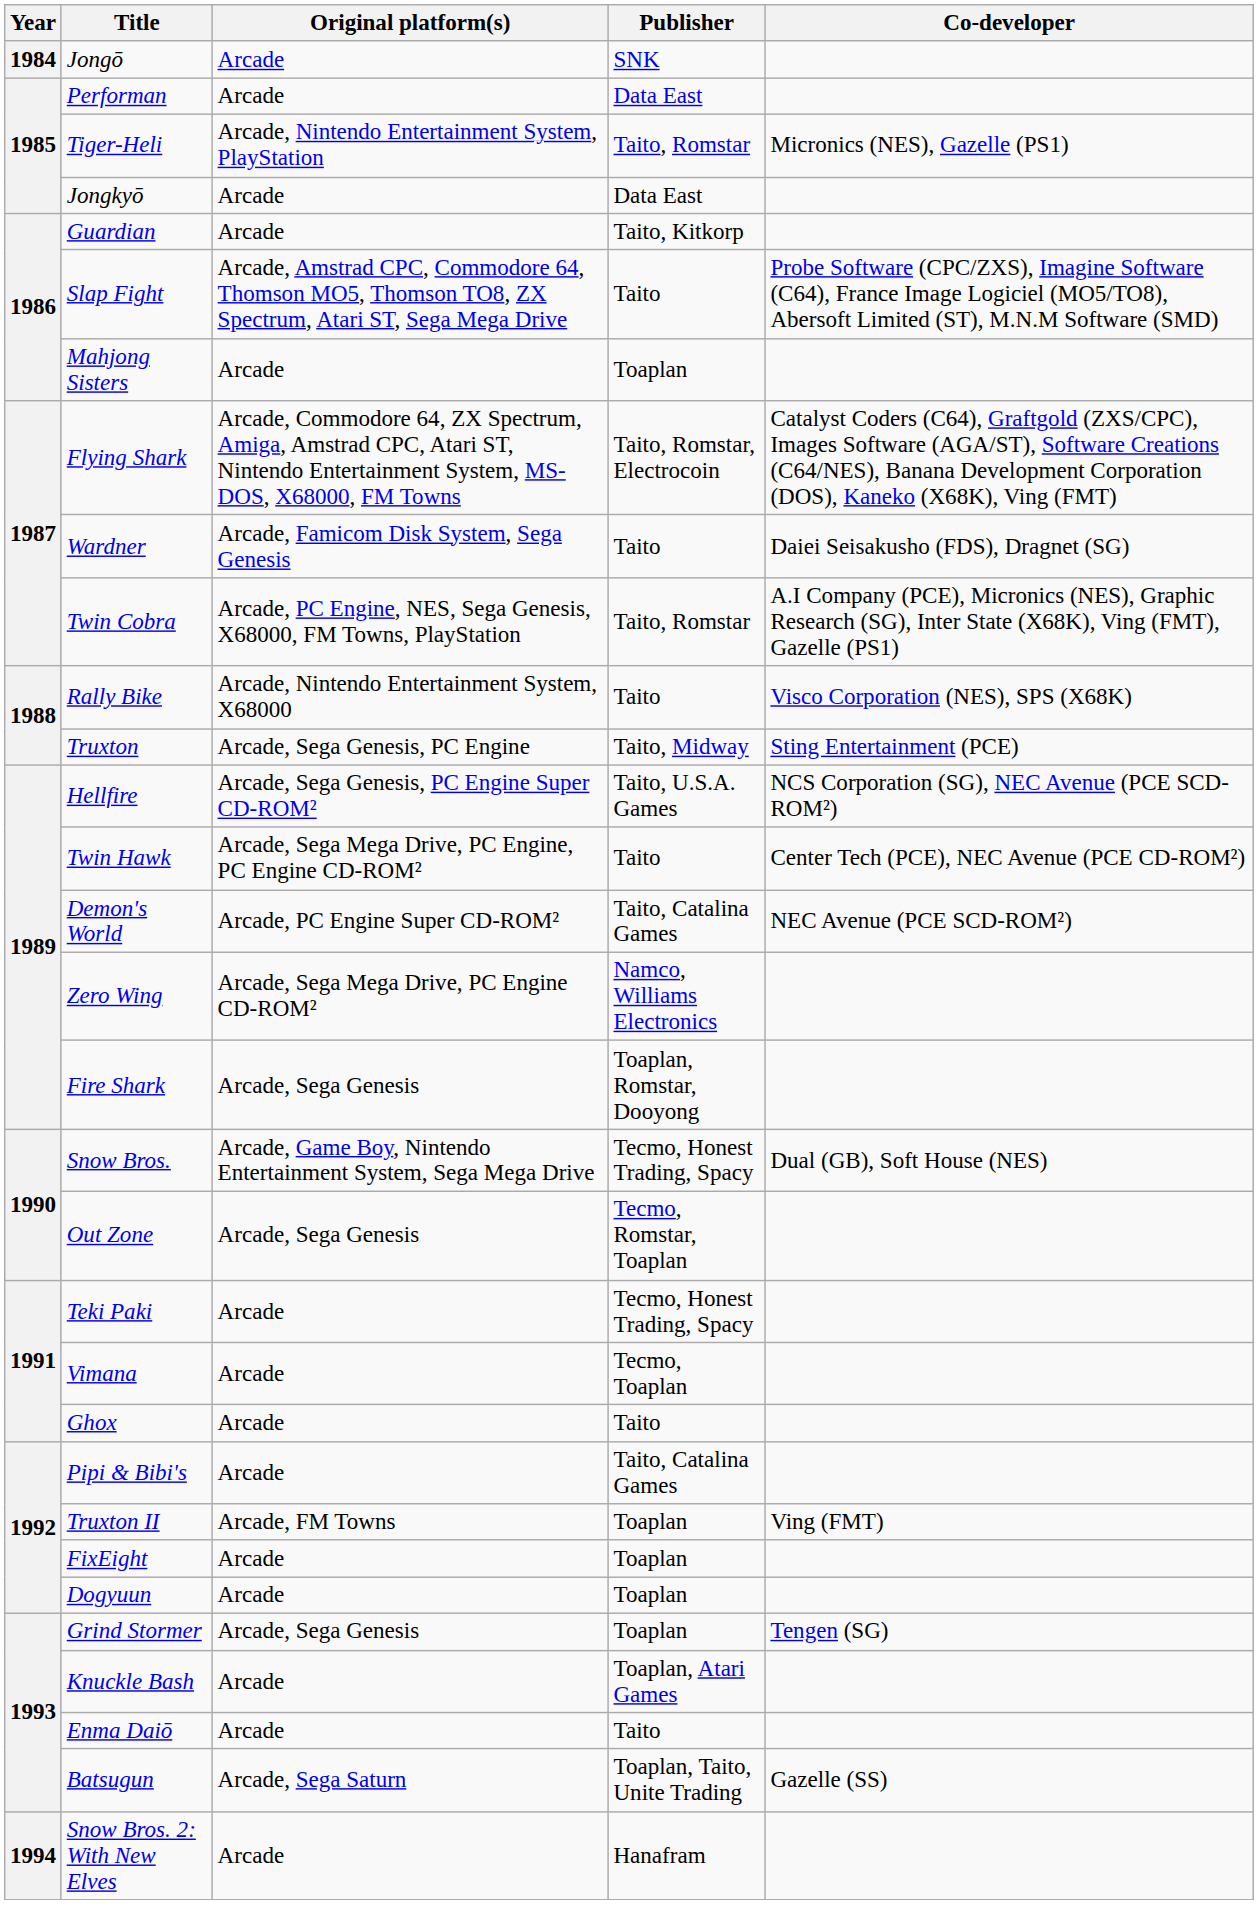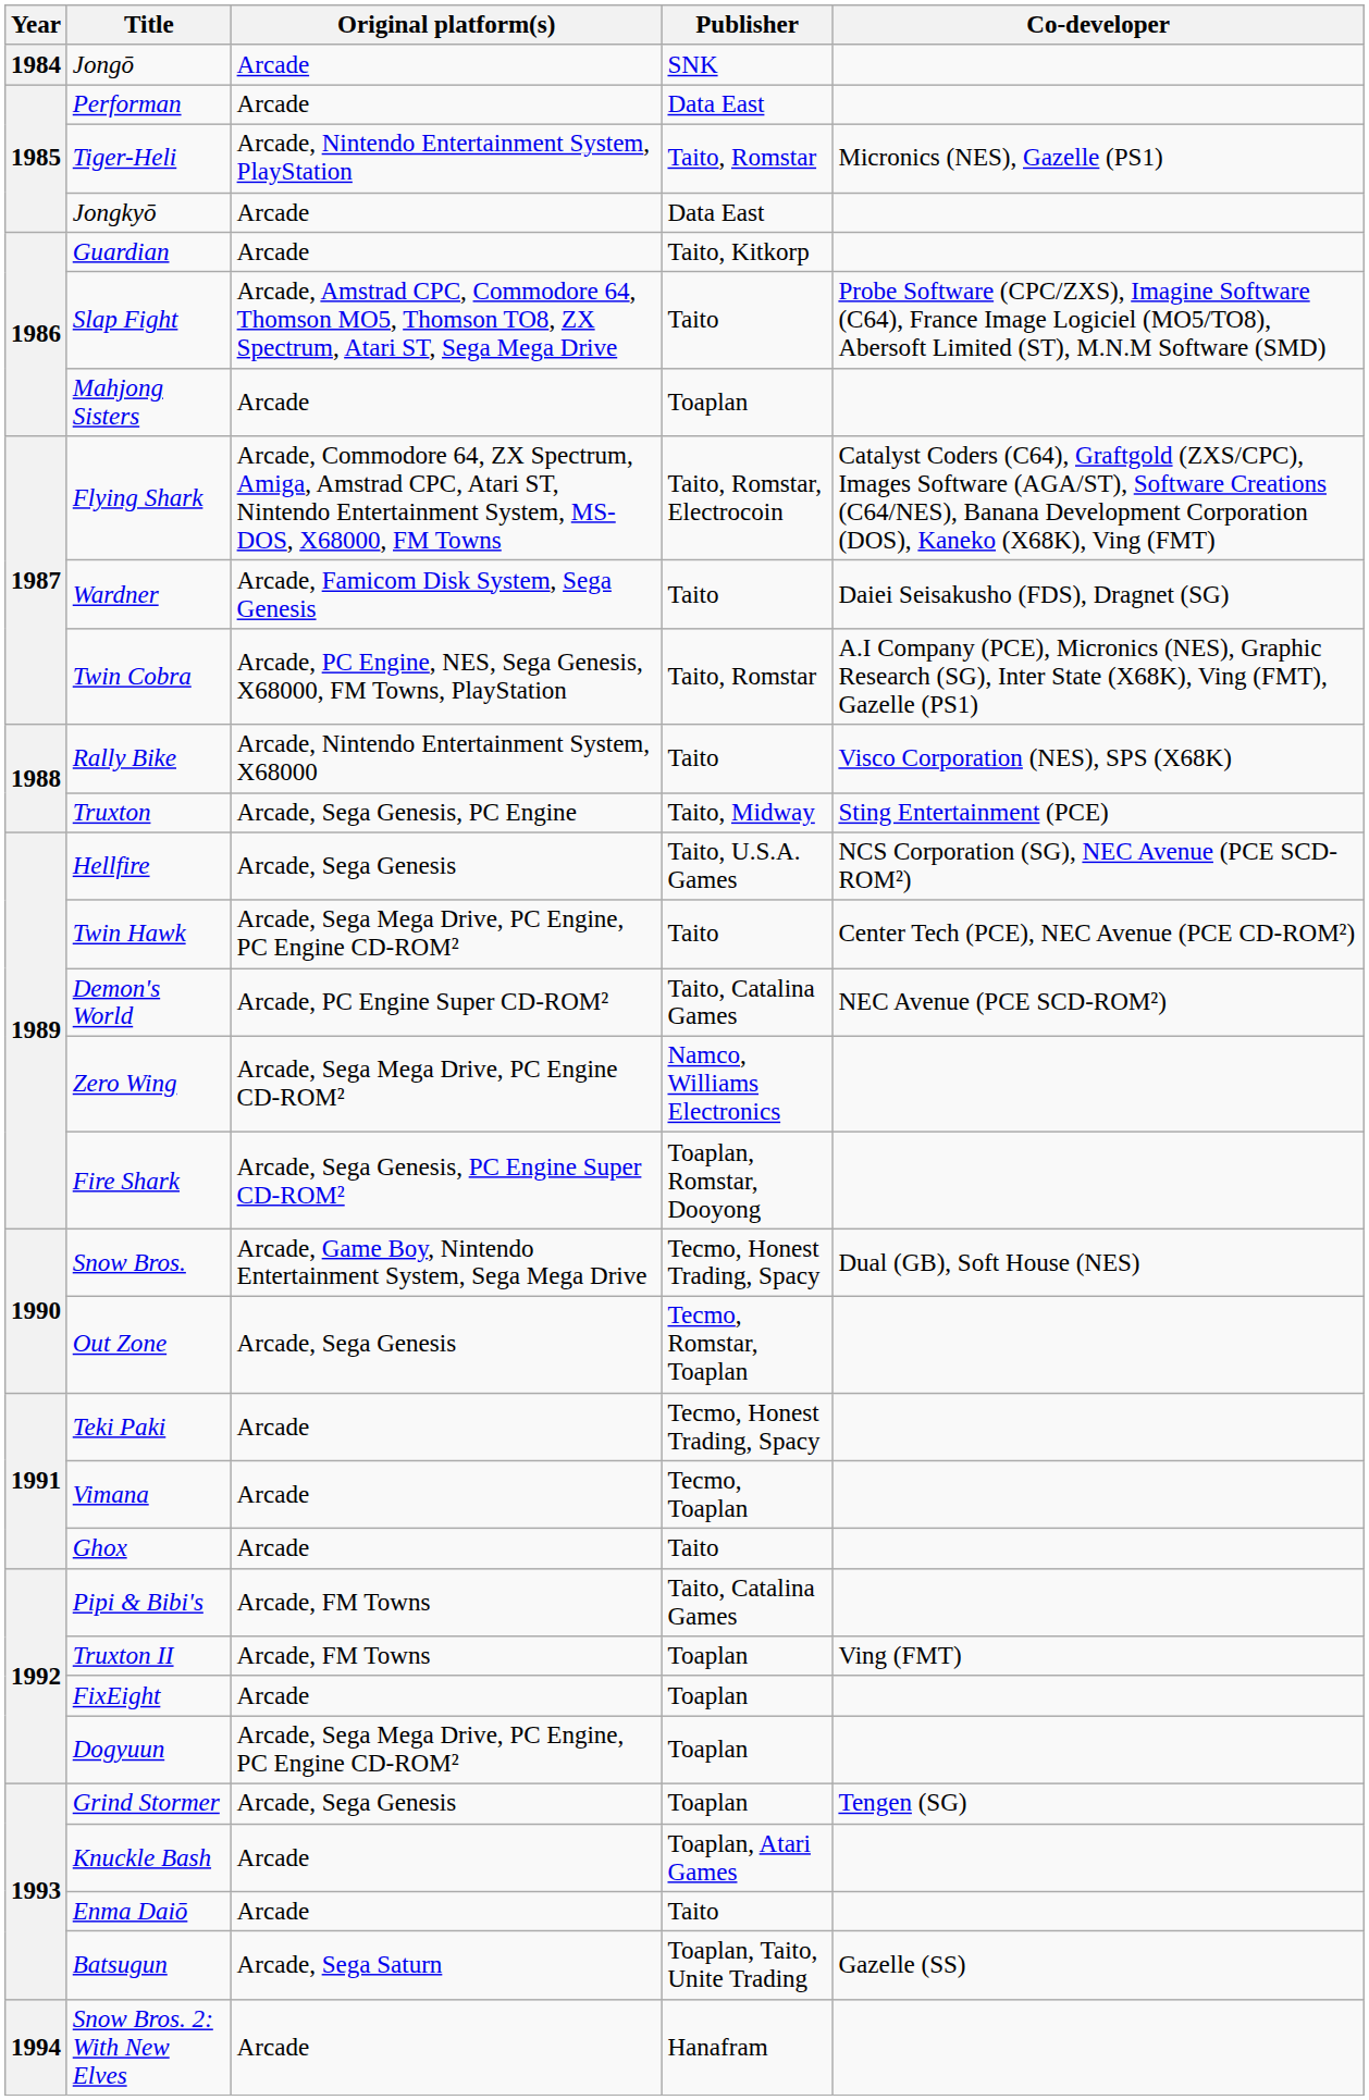Hellfire | Original platform(s): Arcade, Sega Genesis, PC Engine Super CD-ROM² -> Arcade, Sega Genesis
Fire Shark | Original platform(s): Arcade, Sega Genesis -> Arcade, Sega Genesis, PC Engine Super CD-ROM²
Pipi & Bibi's | Original platform(s): Arcade -> Arcade, FM Towns
Dogyuun | Original platform(s): Arcade -> Arcade, Sega Mega Drive, PC Engine, PC Engine CD-ROM²
